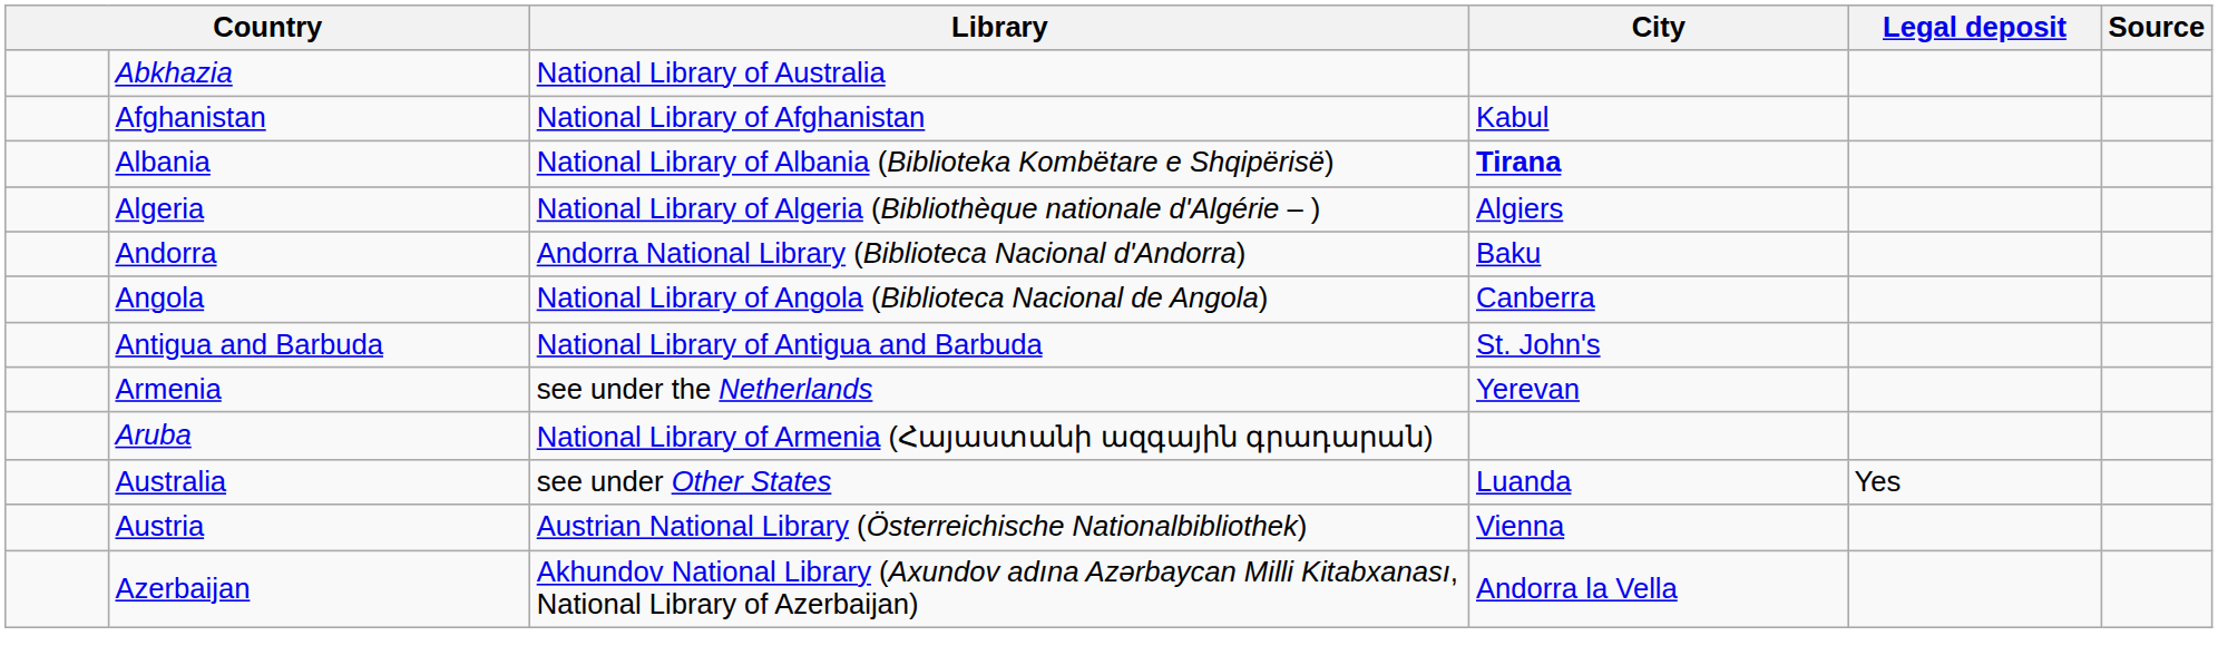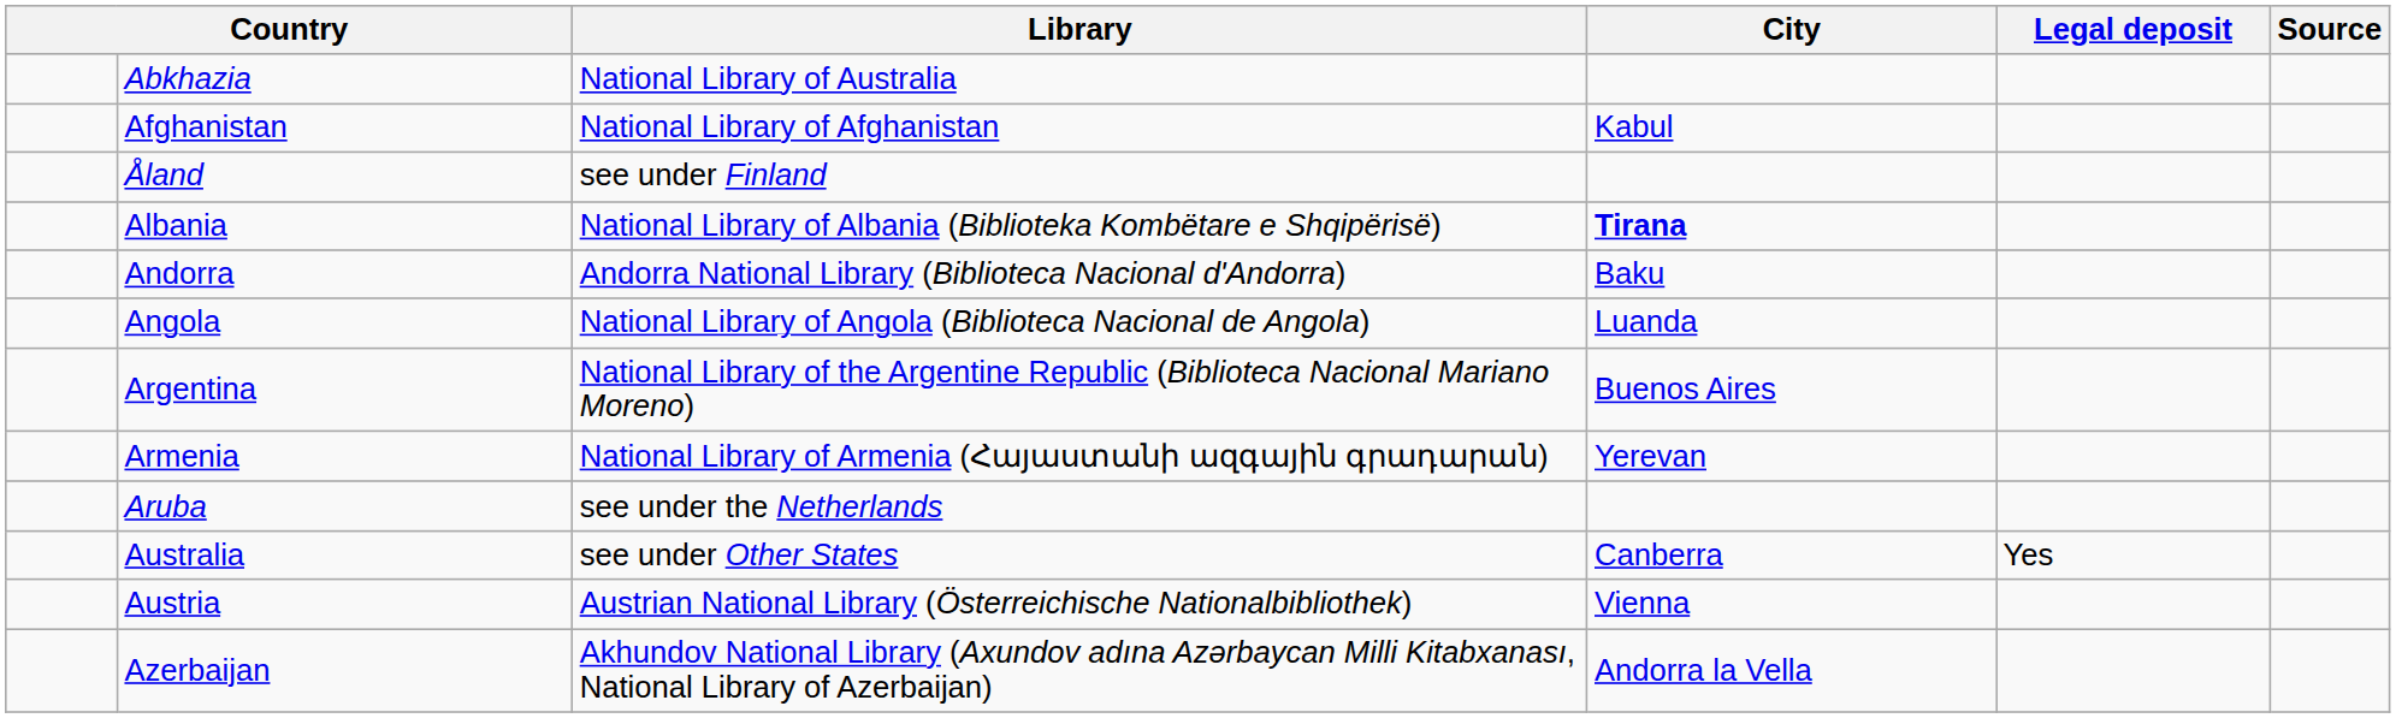+ row: Åland | see under Finland
- row: Algeria | National Library of Algeria (Bibliothèque nationale d'Algérie – ) | Algiers
Angola | City: Canberra -> Luanda
- row: Antigua and Barbuda | National Library of Antigua and Barbuda | St. John's
+ row: Argentina | National Library of the Argentine Republic (Biblioteca Nacional Mariano Moreno) | Buenos Aires
Armenia | Library: see under the Netherlands -> National Library of Armenia (Հայաստանի ազգային գրադարան)
Aruba | Library: National Library of Armenia (Հայաստանի ազգային գրադարան) -> see under the Netherlands
Australia | City: Luanda -> Canberra
